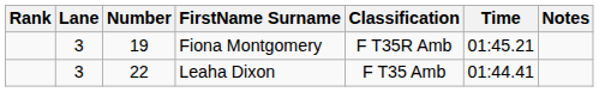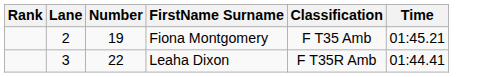- column: Notes
Fiona Montgomery | Lane: 3 -> 2
Fiona Montgomery | Classification: F T35R Amb -> F T35 Amb
Leaha Dixon | Classification: F T35 Amb -> F T35R Amb
